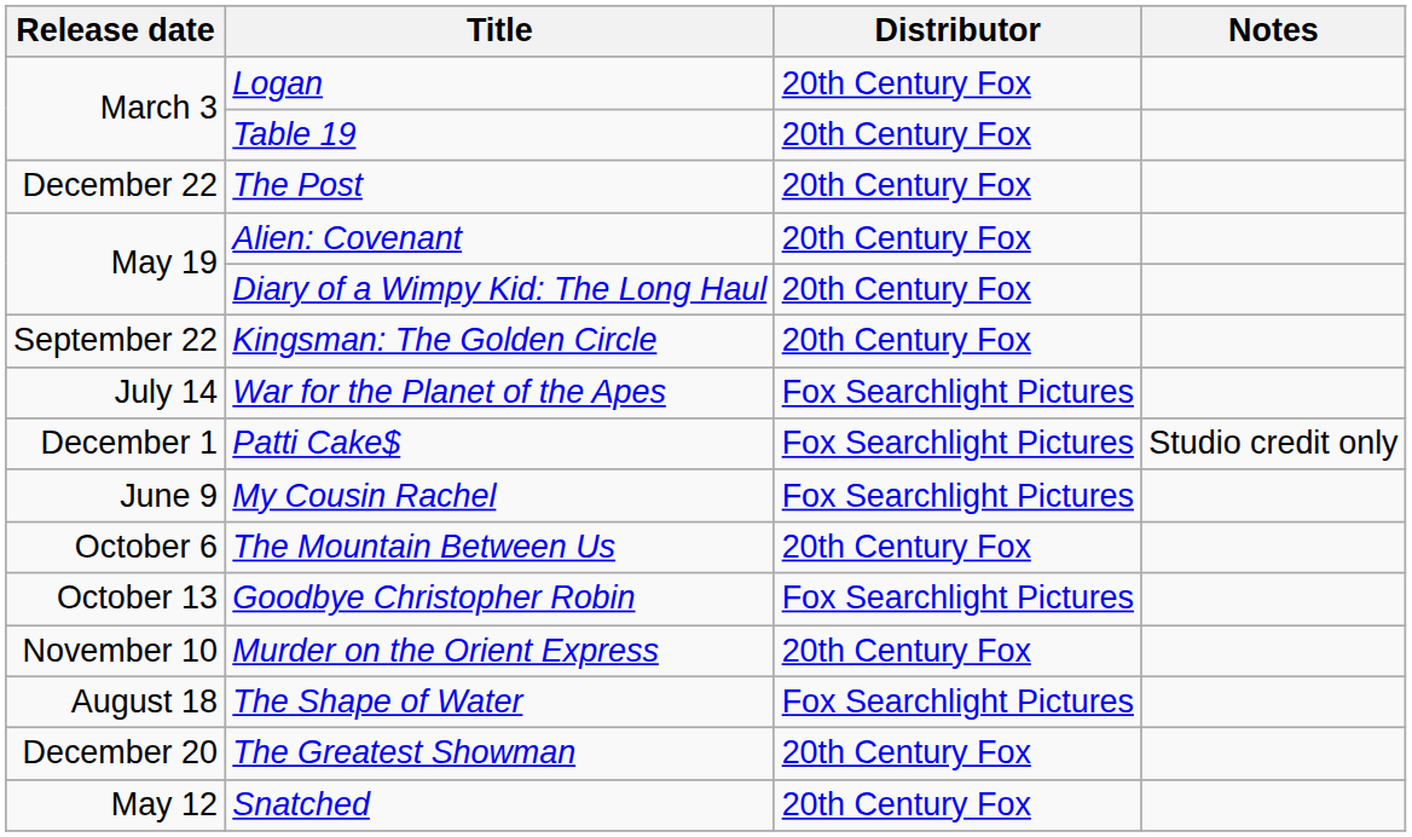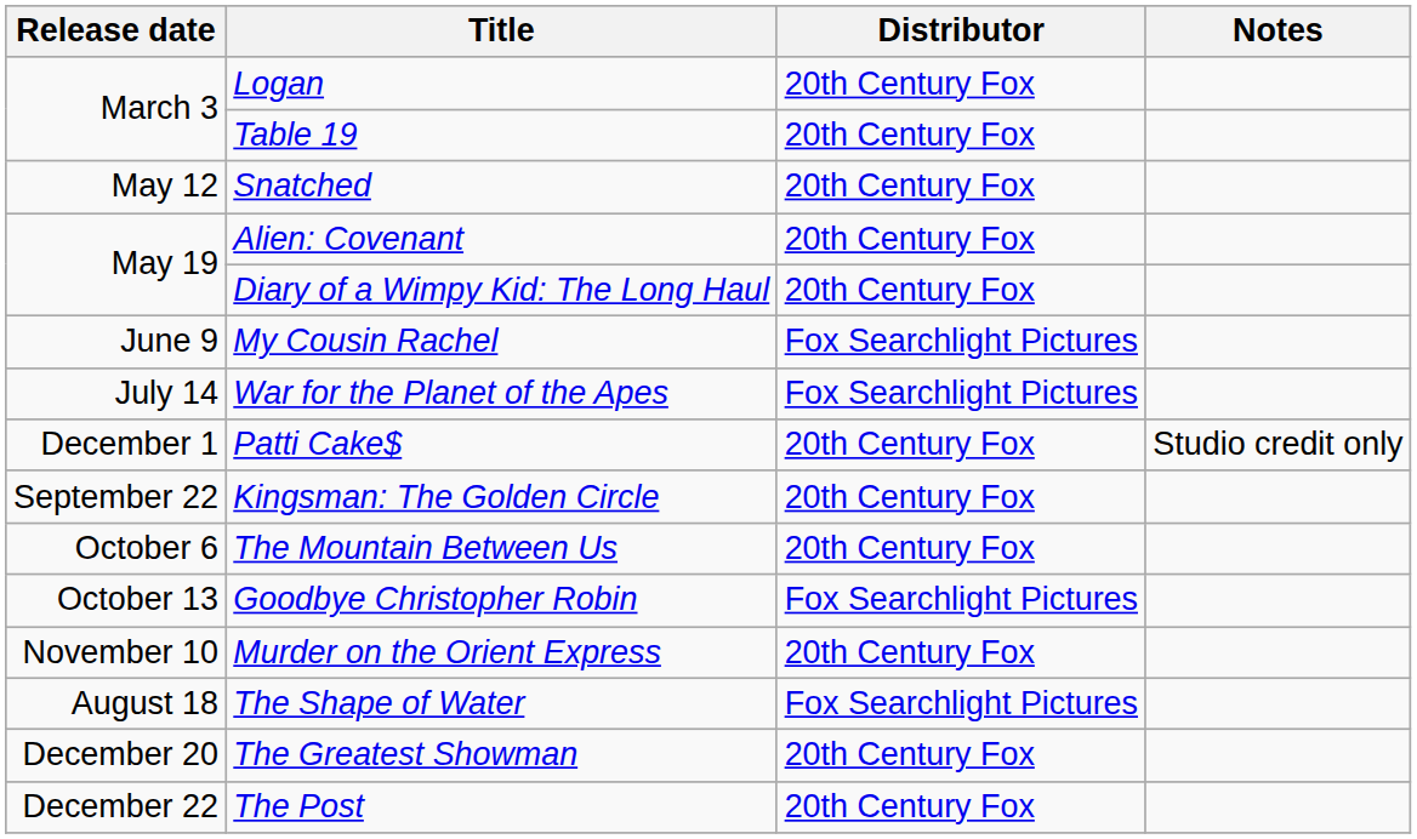rows swapped: Snatched <-> The Post
rows swapped: My Cousin Rachel <-> Kingsman: The Golden Circle
Patti Cake$ | Distributor: Fox Searchlight Pictures -> 20th Century Fox
